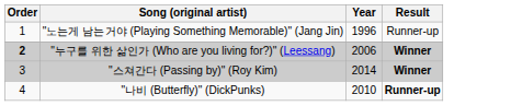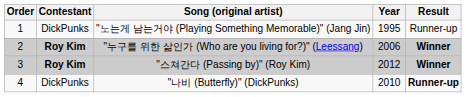+ column: Contestant | DickPunks | Roy Kim | Roy Kim | DickPunks
"노는게 남는거야 (Playing Something Memorable)" (Jang Jin) | Year: 1996 -> 1995
"누구를 위한 삶인가 (Who are you living for?)" (Leessang) | Order: bold -> normal
"스쳐간다 (Passing by)" (Roy Kim) | Year: 2014 -> 2012
